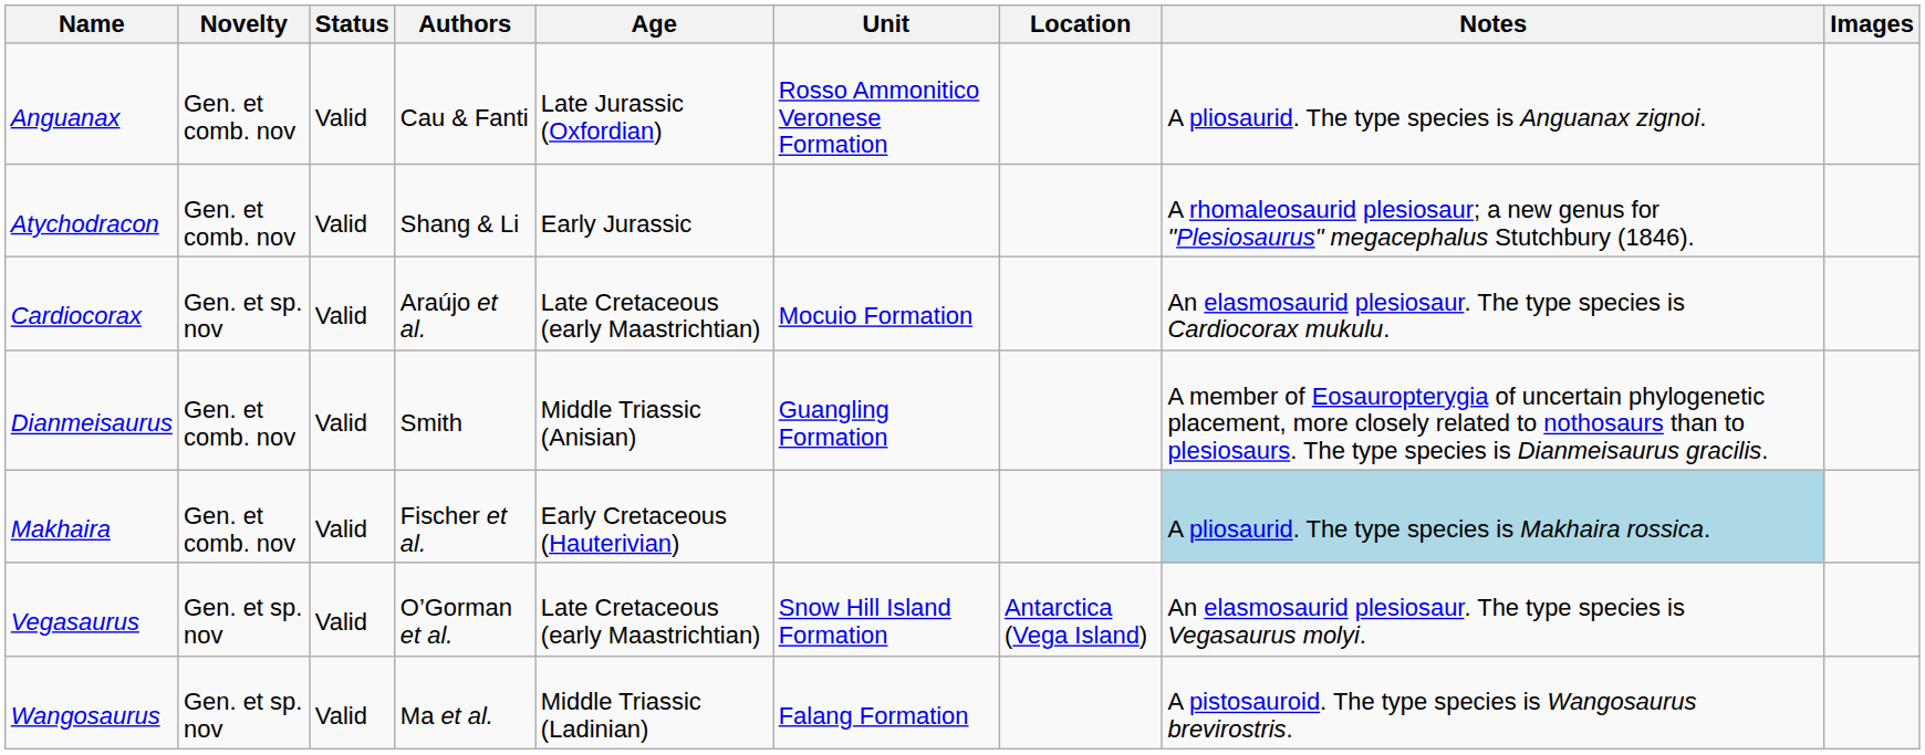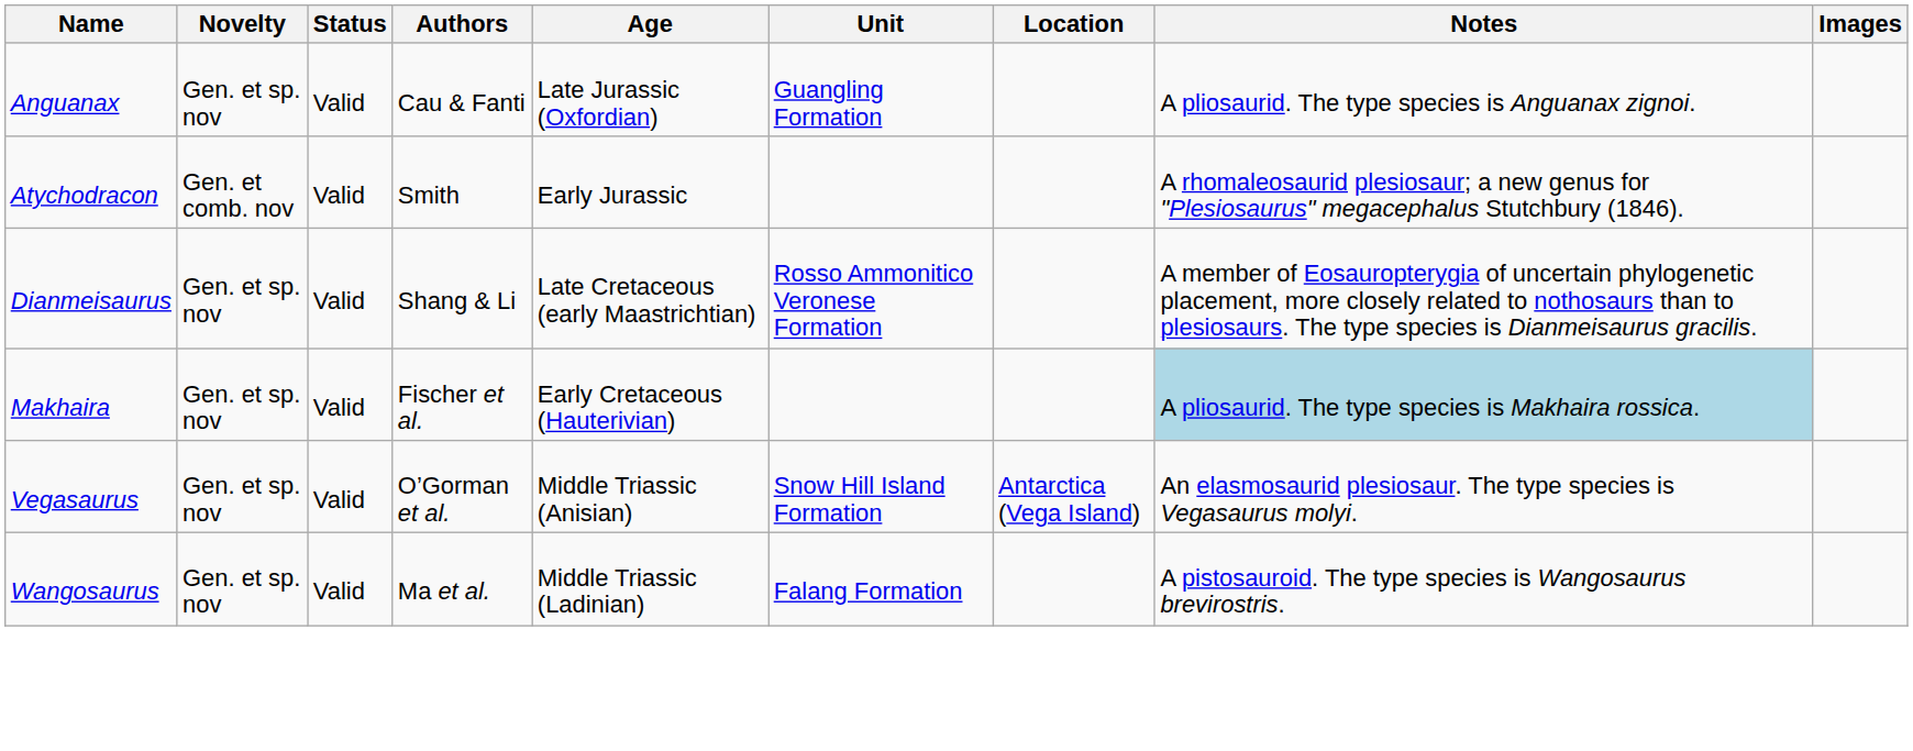Anguanax | Novelty: Gen. et comb. nov -> Gen. et sp. nov
Anguanax | Unit: Rosso Ammonitico Veronese Formation -> Guangling Formation
Atychodracon | Authors: Shang & Li -> Smith
- row: Cardiocorax | Gen. et sp. nov | Valid | Araújo et al. | Late Cretaceous (early Maastrichtian) | Mocuio Formation | An elasmosaurid plesiosaur. The type species is Cardiocorax mukulu.
Dianmeisaurus | Novelty: Gen. et comb. nov -> Gen. et sp. nov
Dianmeisaurus | Authors: Smith -> Shang & Li
Dianmeisaurus | Age: Middle Triassic (Anisian) -> Late Cretaceous (early Maastrichtian)
Dianmeisaurus | Unit: Guangling Formation -> Rosso Ammonitico Veronese Formation
Makhaira | Novelty: Gen. et comb. nov -> Gen. et sp. nov
Vegasaurus | Age: Late Cretaceous (early Maastrichtian) -> Middle Triassic (Anisian)
